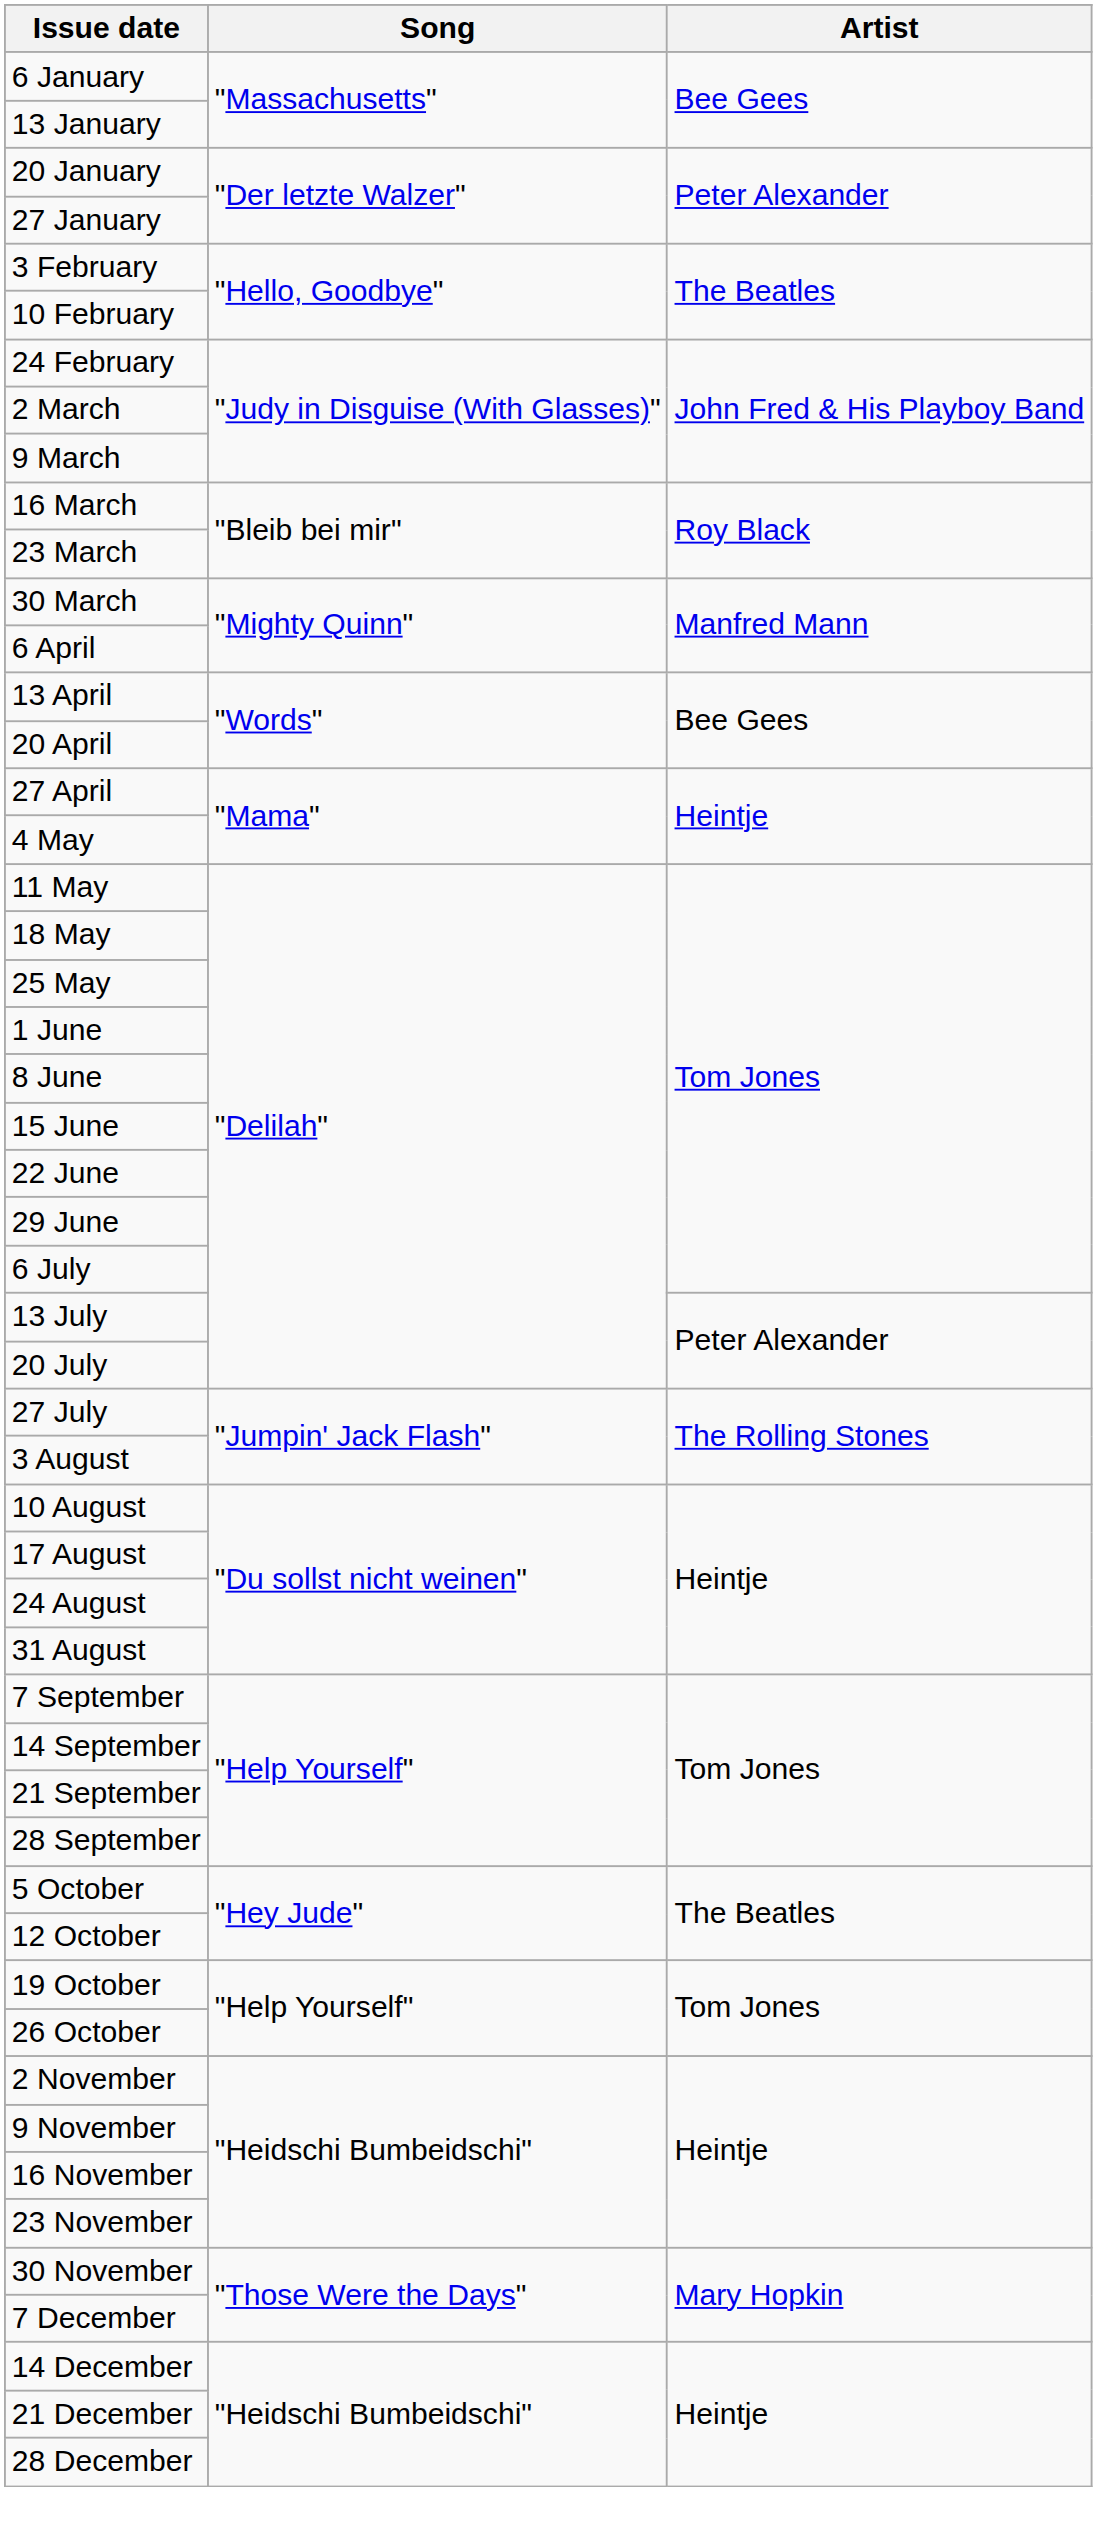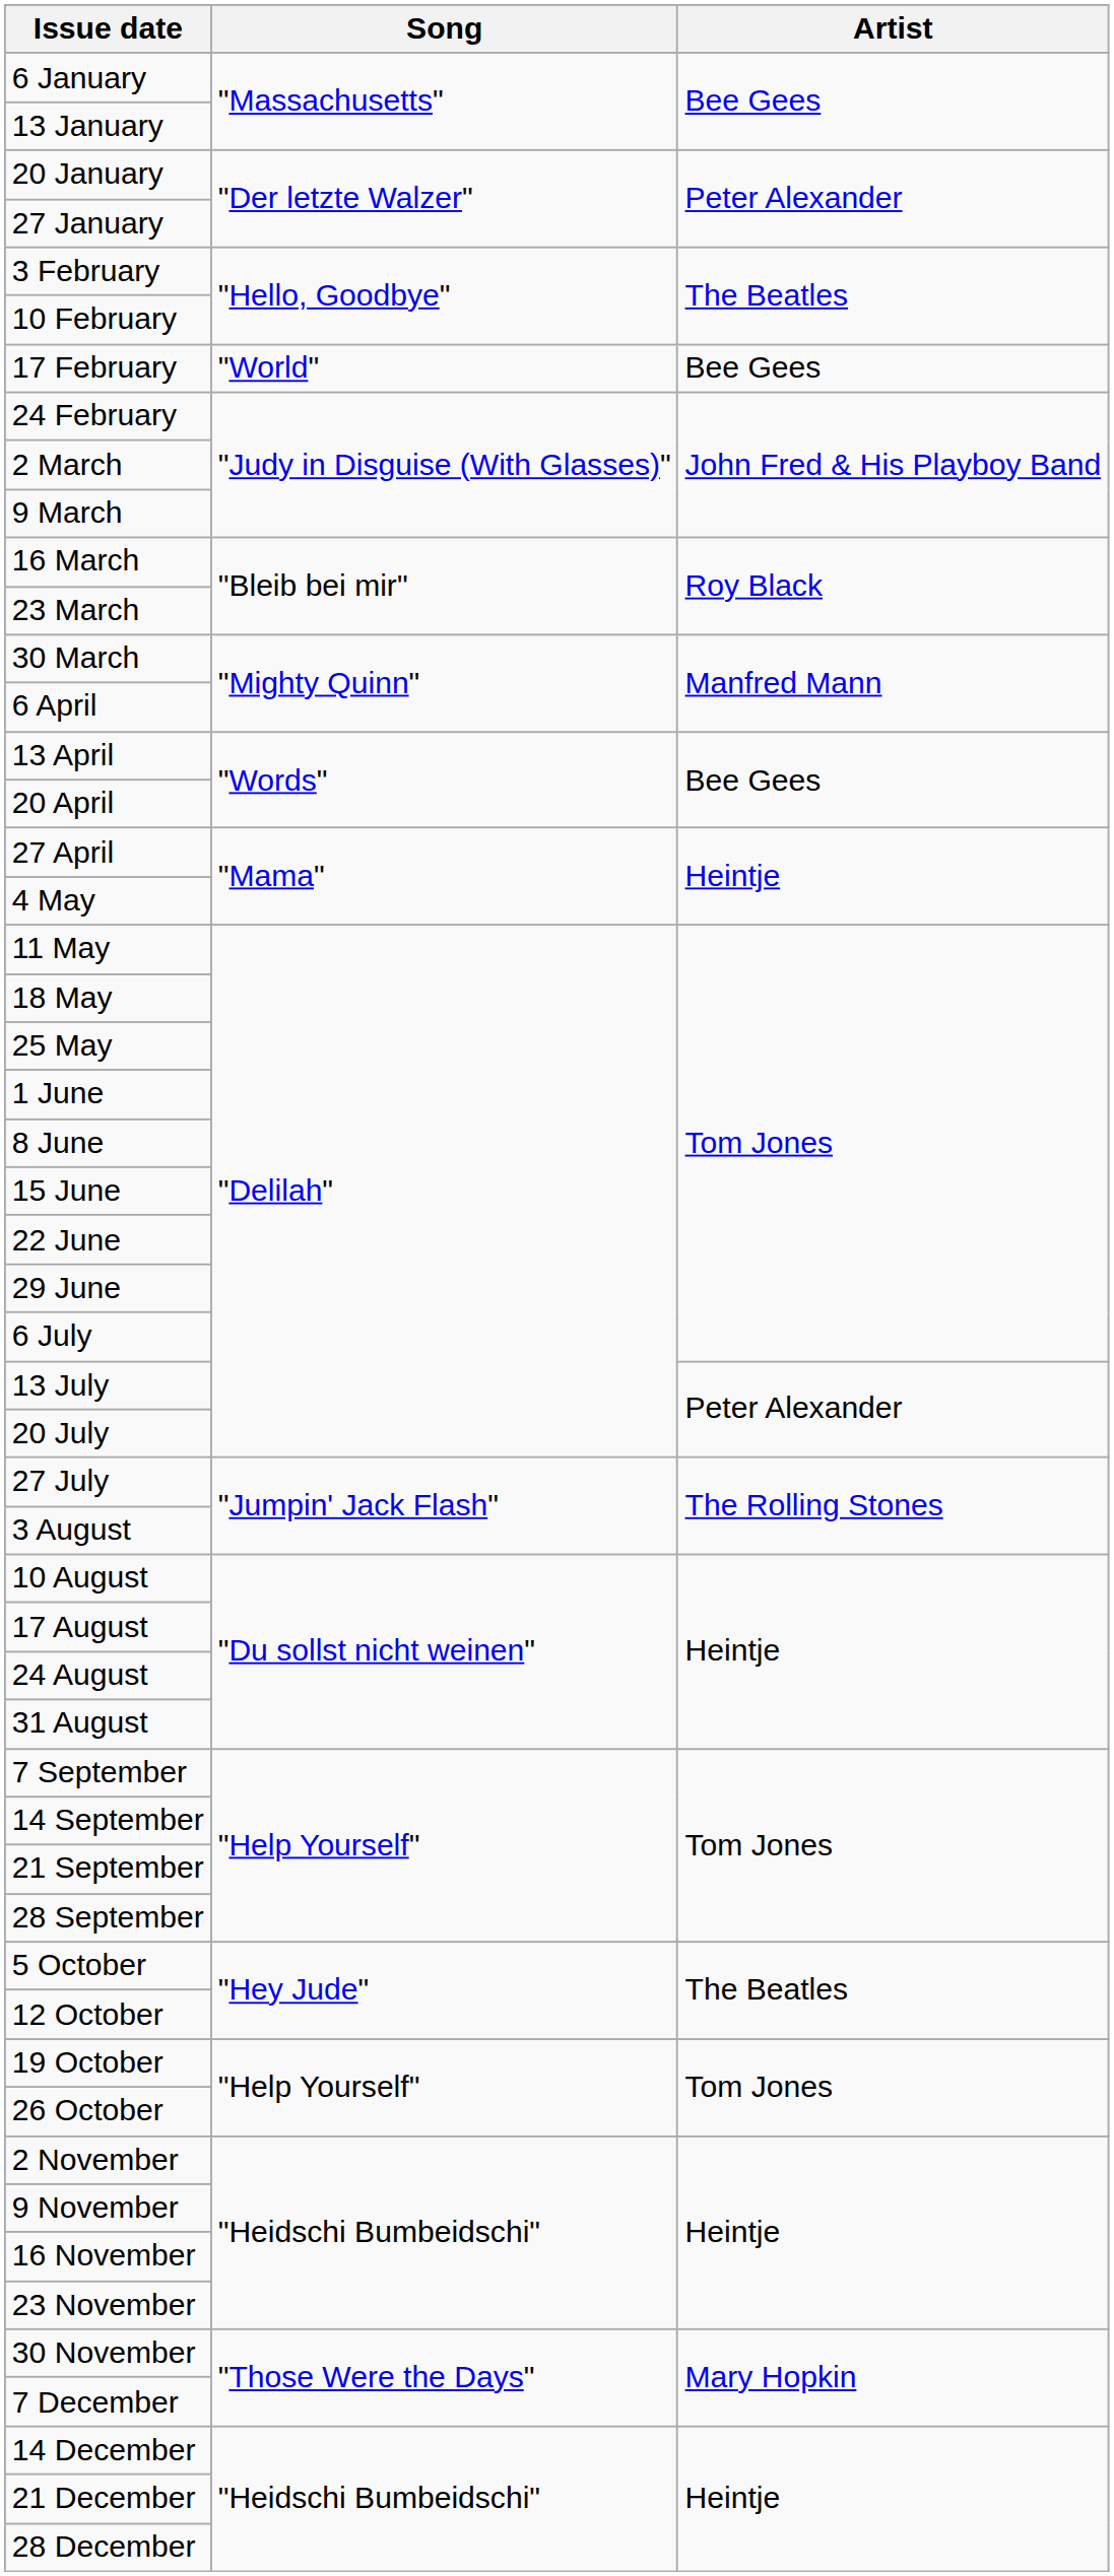+ row: 17 February | "World" | Bee Gees
